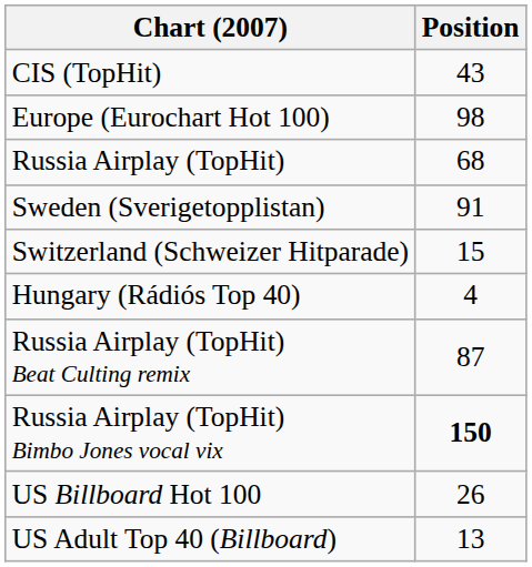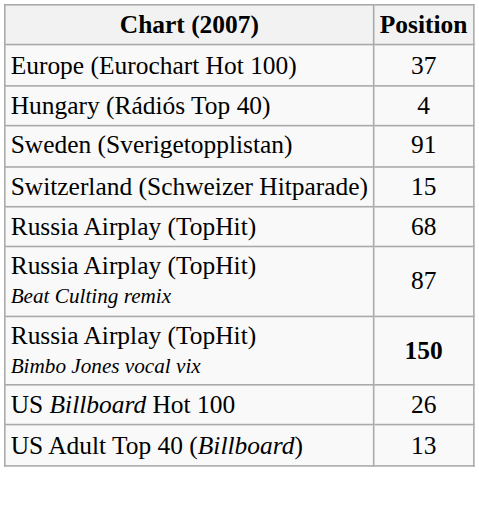- row: CIS (TopHit) | 43
Europe (Eurochart Hot 100) | Position: 98 -> 37
rows swapped: Hungary (Rádiós Top 40) <-> Russia Airplay (TopHit)
